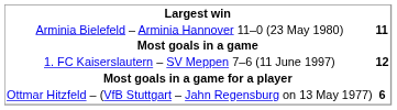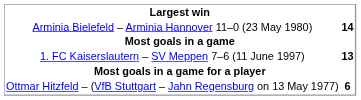Arminia Bielefeld – Arminia Hannover 11–0 (23 May 1980) | column 2: 11 -> 14
1. FC Kaiserslautern – SV Meppen 7–6 (11 June 1997) | column 2: 12 -> 13
